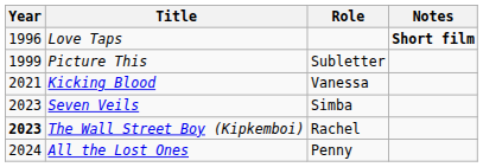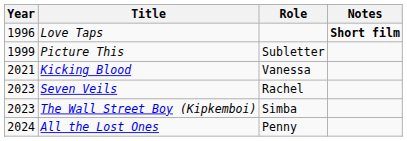Seven Veils | Role: Simba -> Rachel
The Wall Street Boy (Kipkemboi) | Year: bold -> normal
The Wall Street Boy (Kipkemboi) | Role: Rachel -> Simba
